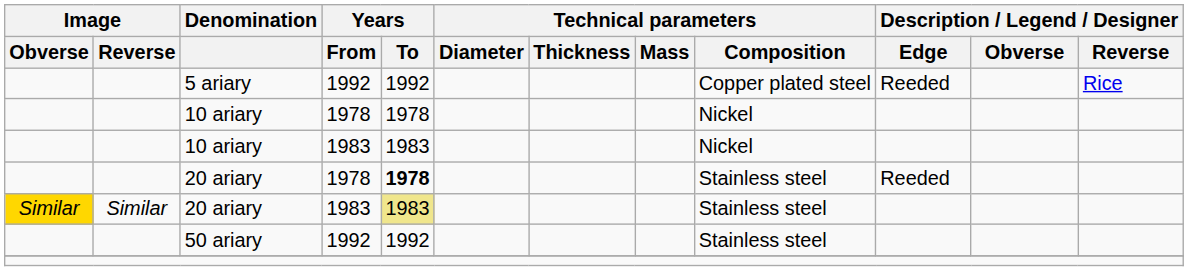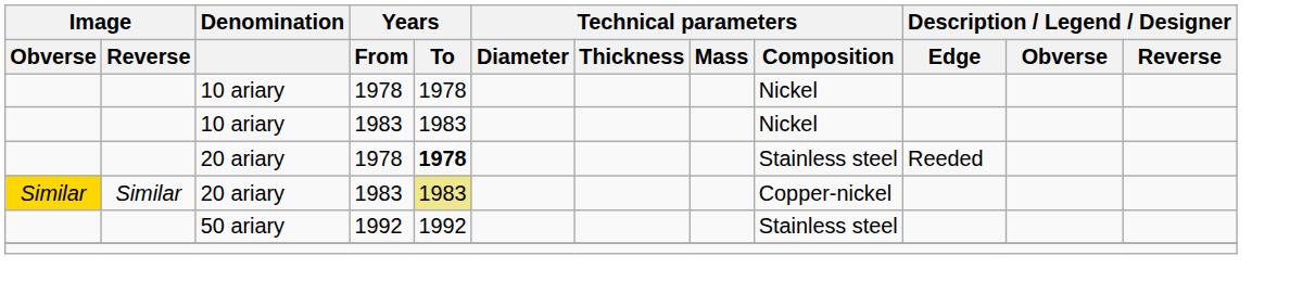- row: 5 ariary | 1992 | 1992 | Copper plated steel | Reeded | Rice
20 ariary / 1983 | Technical parameters / Composition: Stainless steel -> Copper-nickel
